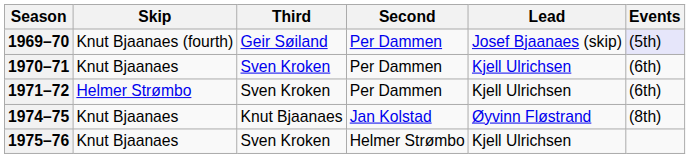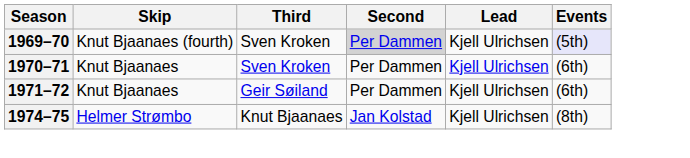1969–70 | Third: Geir Søiland -> Sven Kroken
1969–70 | Second: no background -> lightgrey background
1969–70 | Lead: Josef Bjaanaes (skip) -> Kjell Ulrichsen
1971–72 | Skip: Helmer Strømbo -> Knut Bjaanaes
1971–72 | Third: Sven Kroken -> Geir Søiland
1974–75 | Skip: Knut Bjaanaes -> Helmer Strømbo
1974–75 | Lead: Øyvinn Fløstrand -> Kjell Ulrichsen
- row: 1975–76 | Knut Bjaanaes | Sven Kroken | Helmer Strømbo | Kjell Ulrichsen
